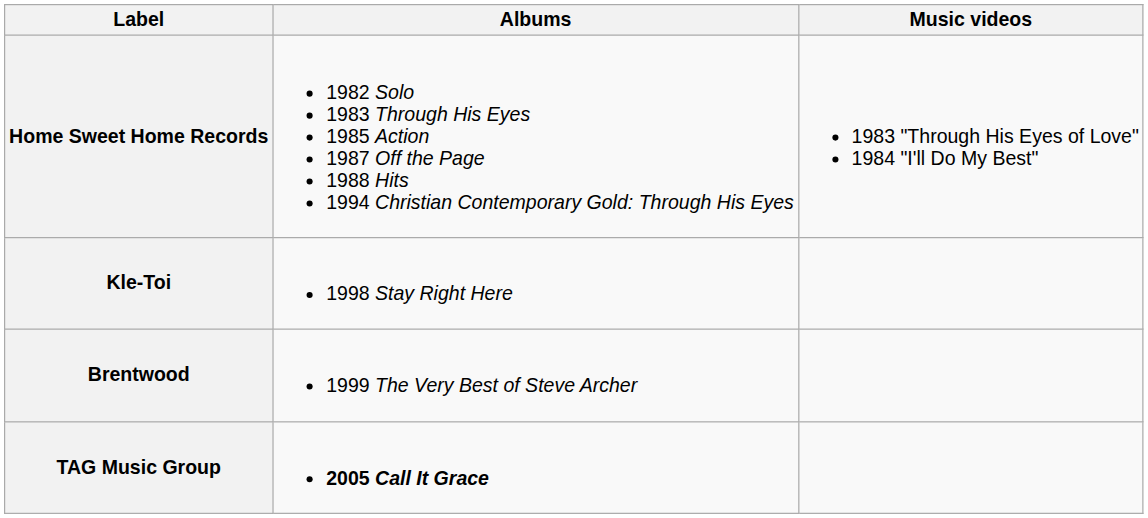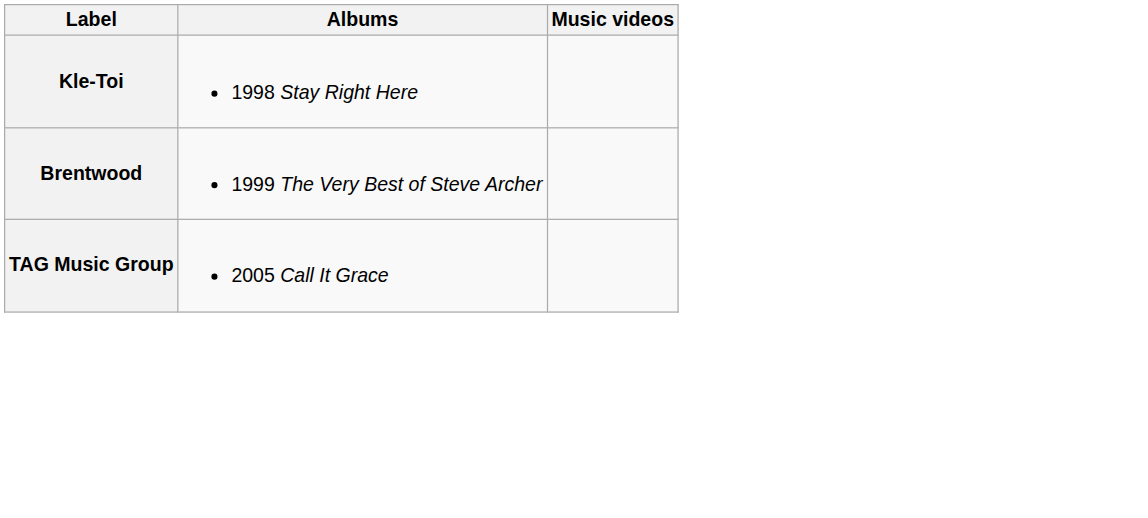- row: Home Sweet Home Records | 1982 Solo 1983 Through His Eyes 1985 Action 1987 Off the Page 1988 Hits 1994 Christian Contemporary Gold: Through His Eyes | 1983 "Through His Eyes of Love" 1984 "I'll Do My Best"
TAG Music Group | Albums: bold -> normal
